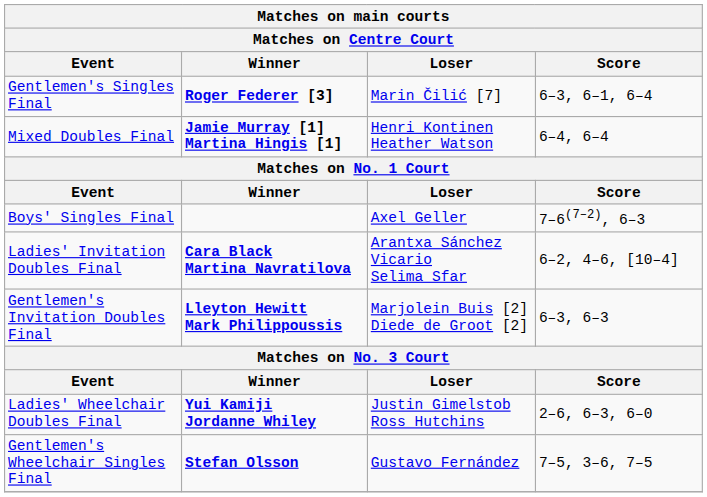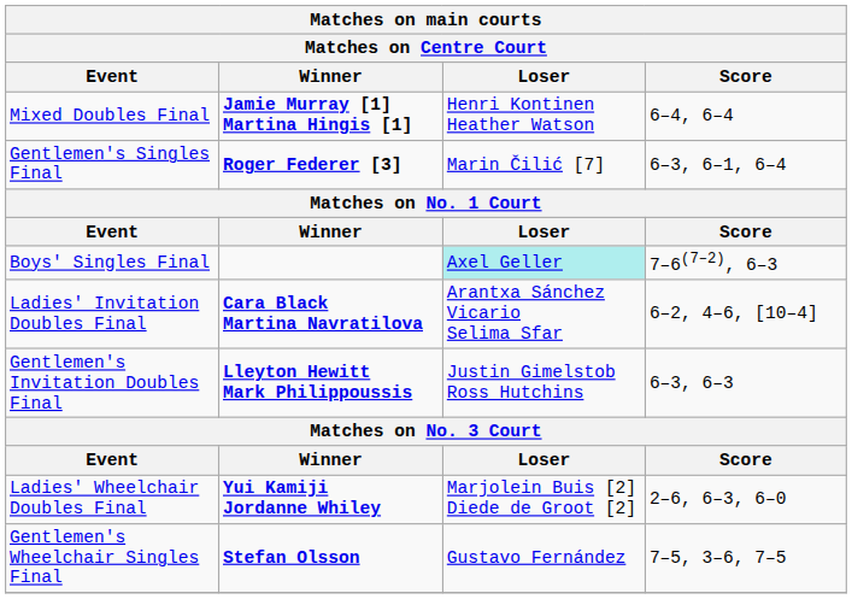rows swapped: Gentlemen's Singles Final <-> Mixed Doubles Final
Boys' Singles Final | Loser: no background -> paleturquoise background
Gentlemen's Invitation Doubles Final | Loser: Marjolein Buis [2] Diede de Groot [2] -> Justin Gimelstob Ross Hutchins
Ladies' Wheelchair Doubles Final | Loser: Justin Gimelstob Ross Hutchins -> Marjolein Buis [2] Diede de Groot [2]
